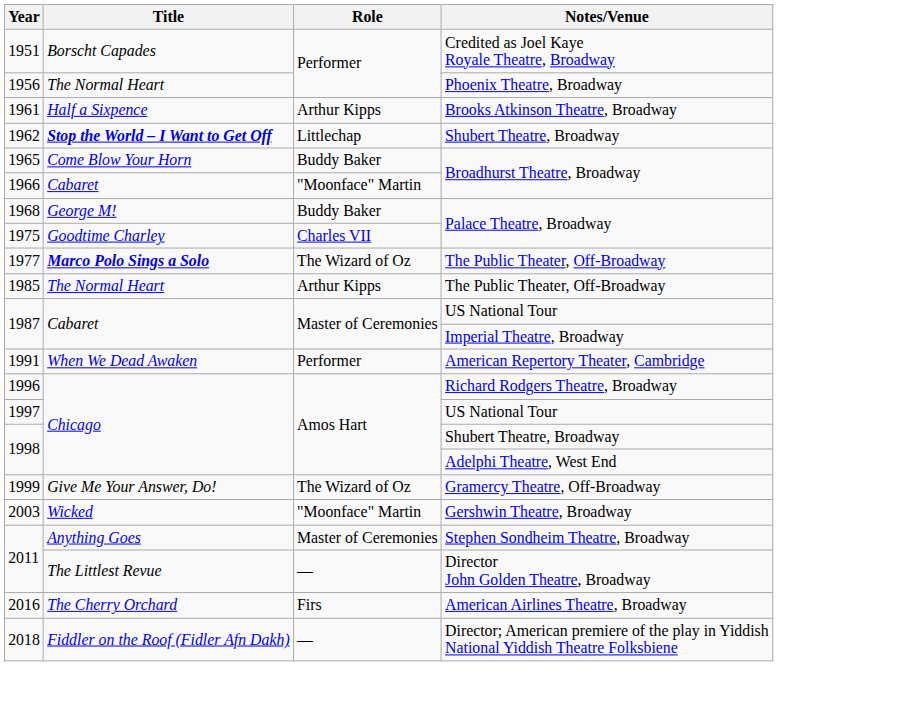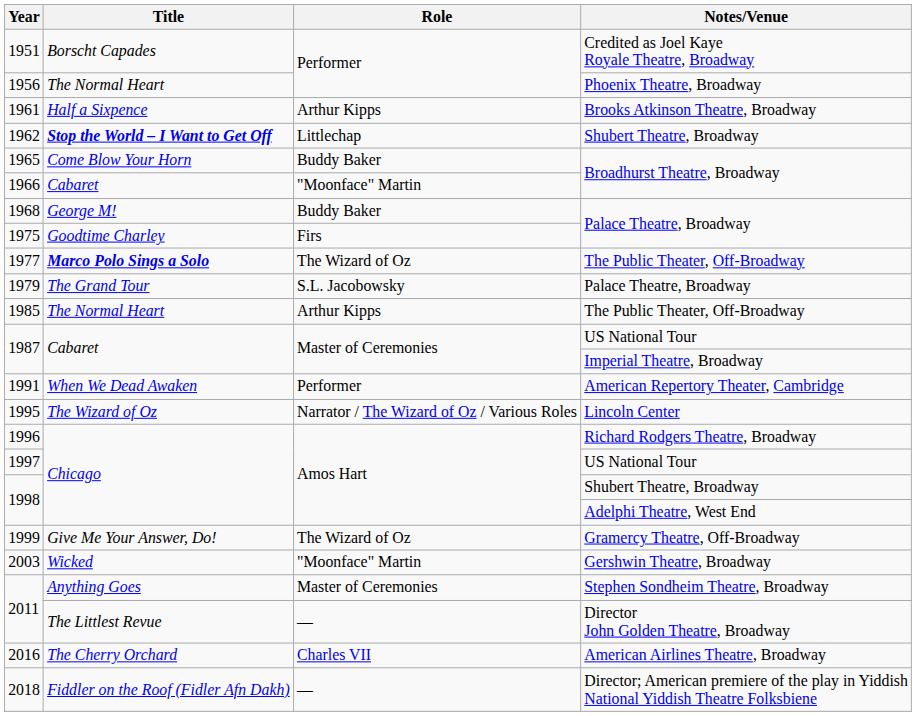1975 | Role: Charles VII -> Firs
+ row: 1979 | The Grand Tour | S.L. Jacobowsky | Palace Theatre, Broadway
+ row: 1995 | The Wizard of Oz | Narrator / The Wizard of Oz / Various Roles | Lincoln Center
2016 | Role: Firs -> Charles VII
